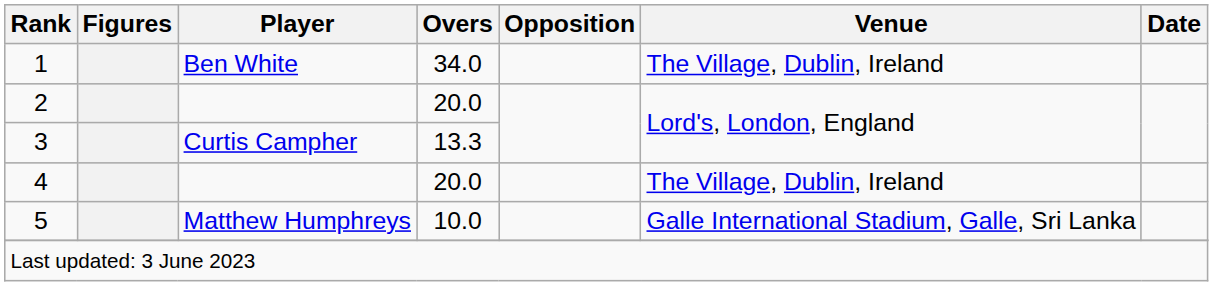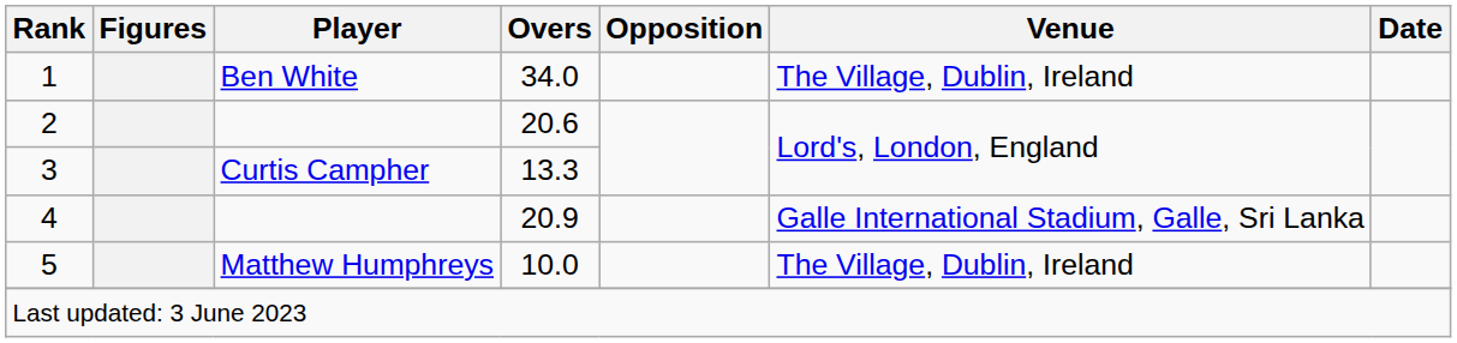2 | Overs: 20.0 -> 20.6
4 | Overs: 20.0 -> 20.9
4 | Venue: The Village, Dublin, Ireland -> Galle International Stadium, Galle, Sri Lanka
5 | Venue: Galle International Stadium, Galle, Sri Lanka -> The Village, Dublin, Ireland
